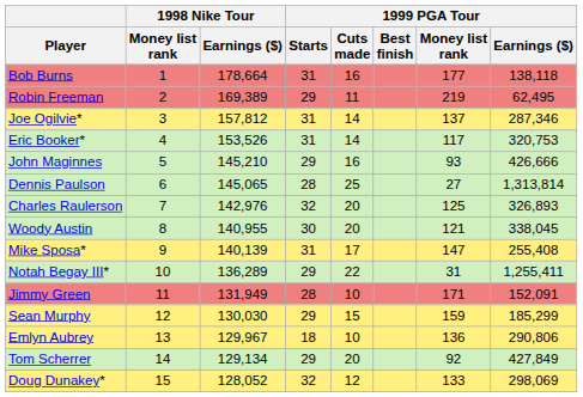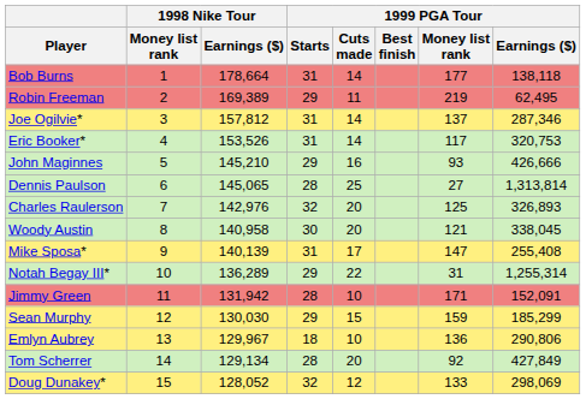Bob Burns | 1999 PGA Tour / Cuts made: 16 -> 14
Woody Austin | 1998 Nike Tour / Earnings ($): 140,955 -> 140,958
Notah Begay III* | 1999 PGA Tour / Earnings ($): 1,255,411 -> 1,255,314
Jimmy Green | 1998 Nike Tour / Earnings ($): 131,949 -> 131,942
Tom Scherrer | 1999 PGA Tour / Starts: 29 -> 28
